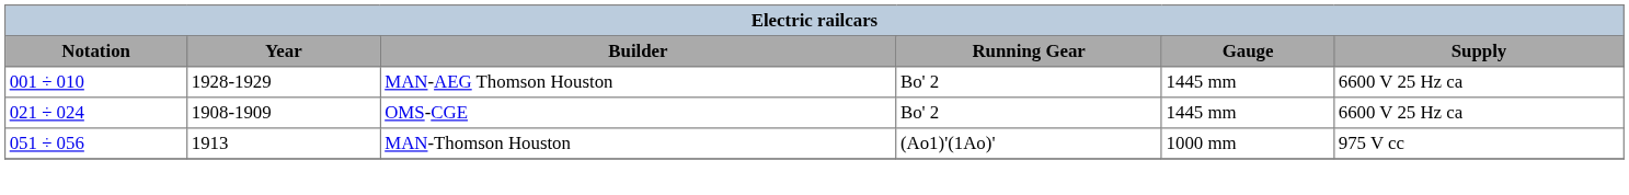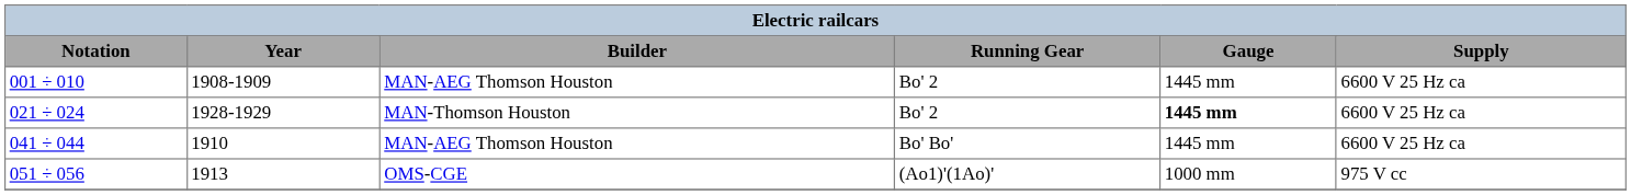001 ÷ 010 | Year: 1928-1929 -> 1908-1909
021 ÷ 024 | Year: 1908-1909 -> 1928-1929
021 ÷ 024 | Builder: OMS-CGE -> MAN-Thomson Houston
021 ÷ 024 | Gauge: normal -> bold
+ row: 041 ÷ 044 | 1910 | MAN-AEG Thomson Houston | Bo' Bo' | 1445 mm | 6600 V 25 Hz ca
051 ÷ 056 | Builder: MAN-Thomson Houston -> OMS-CGE
